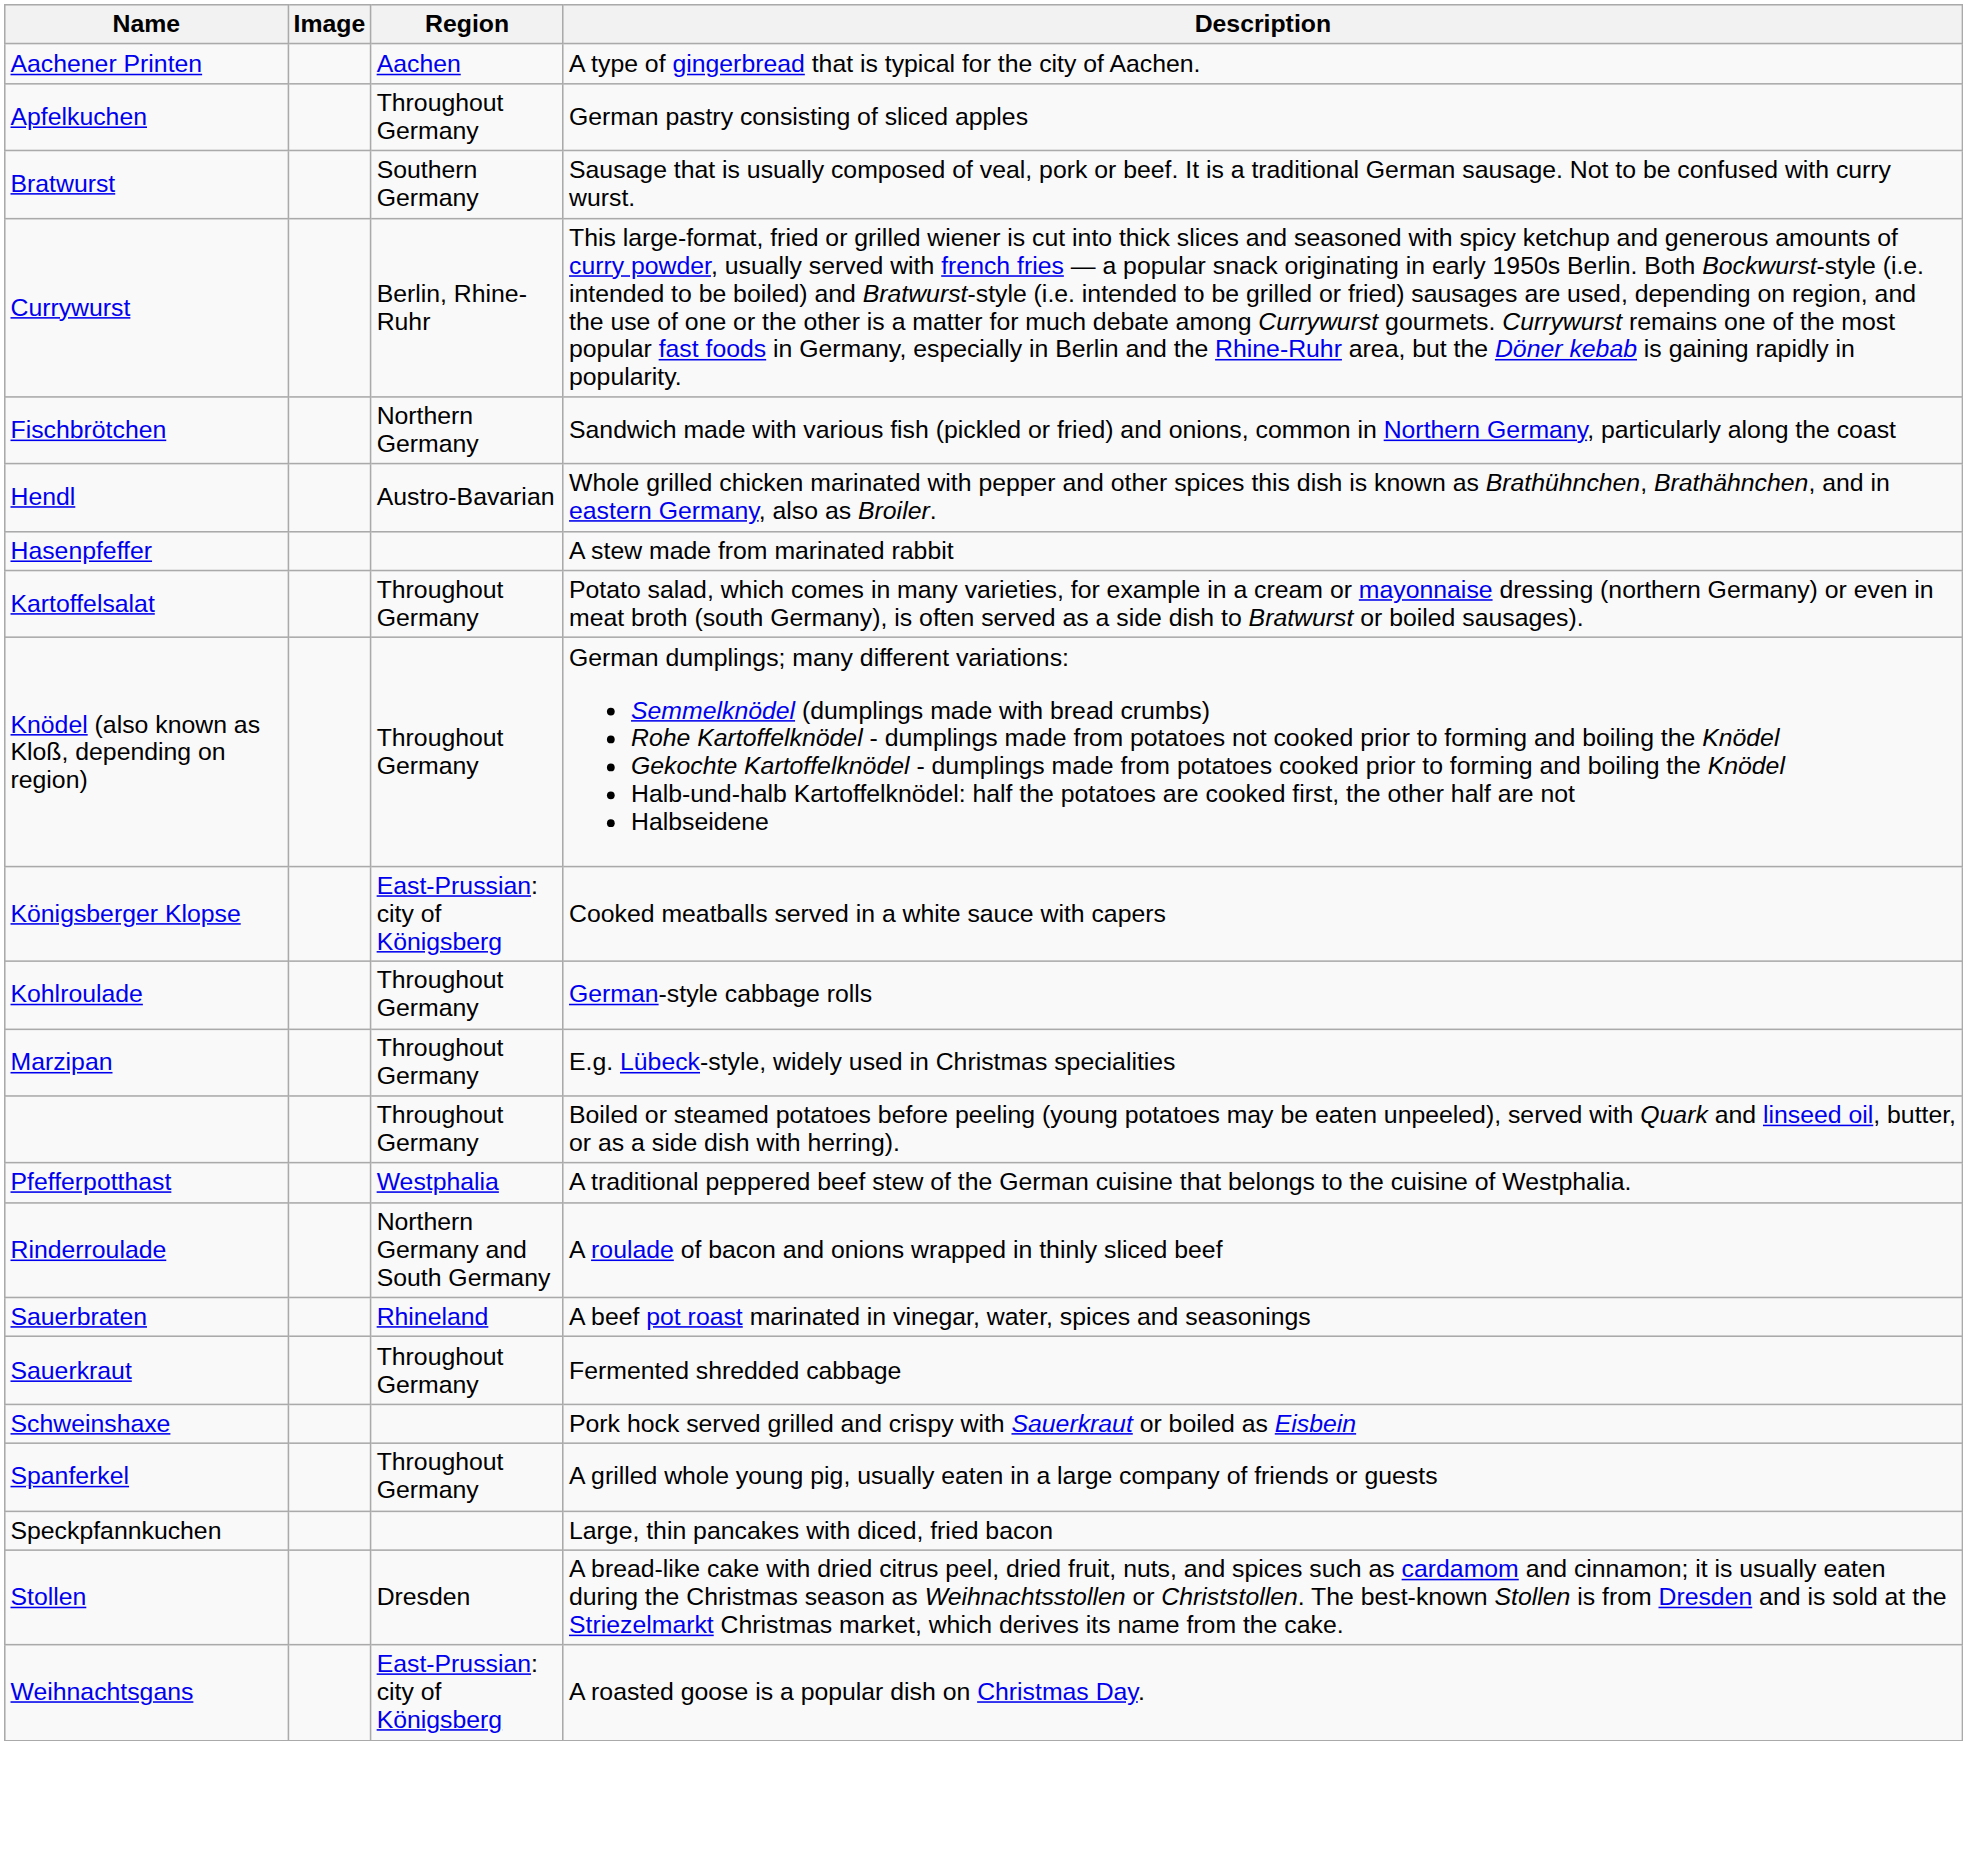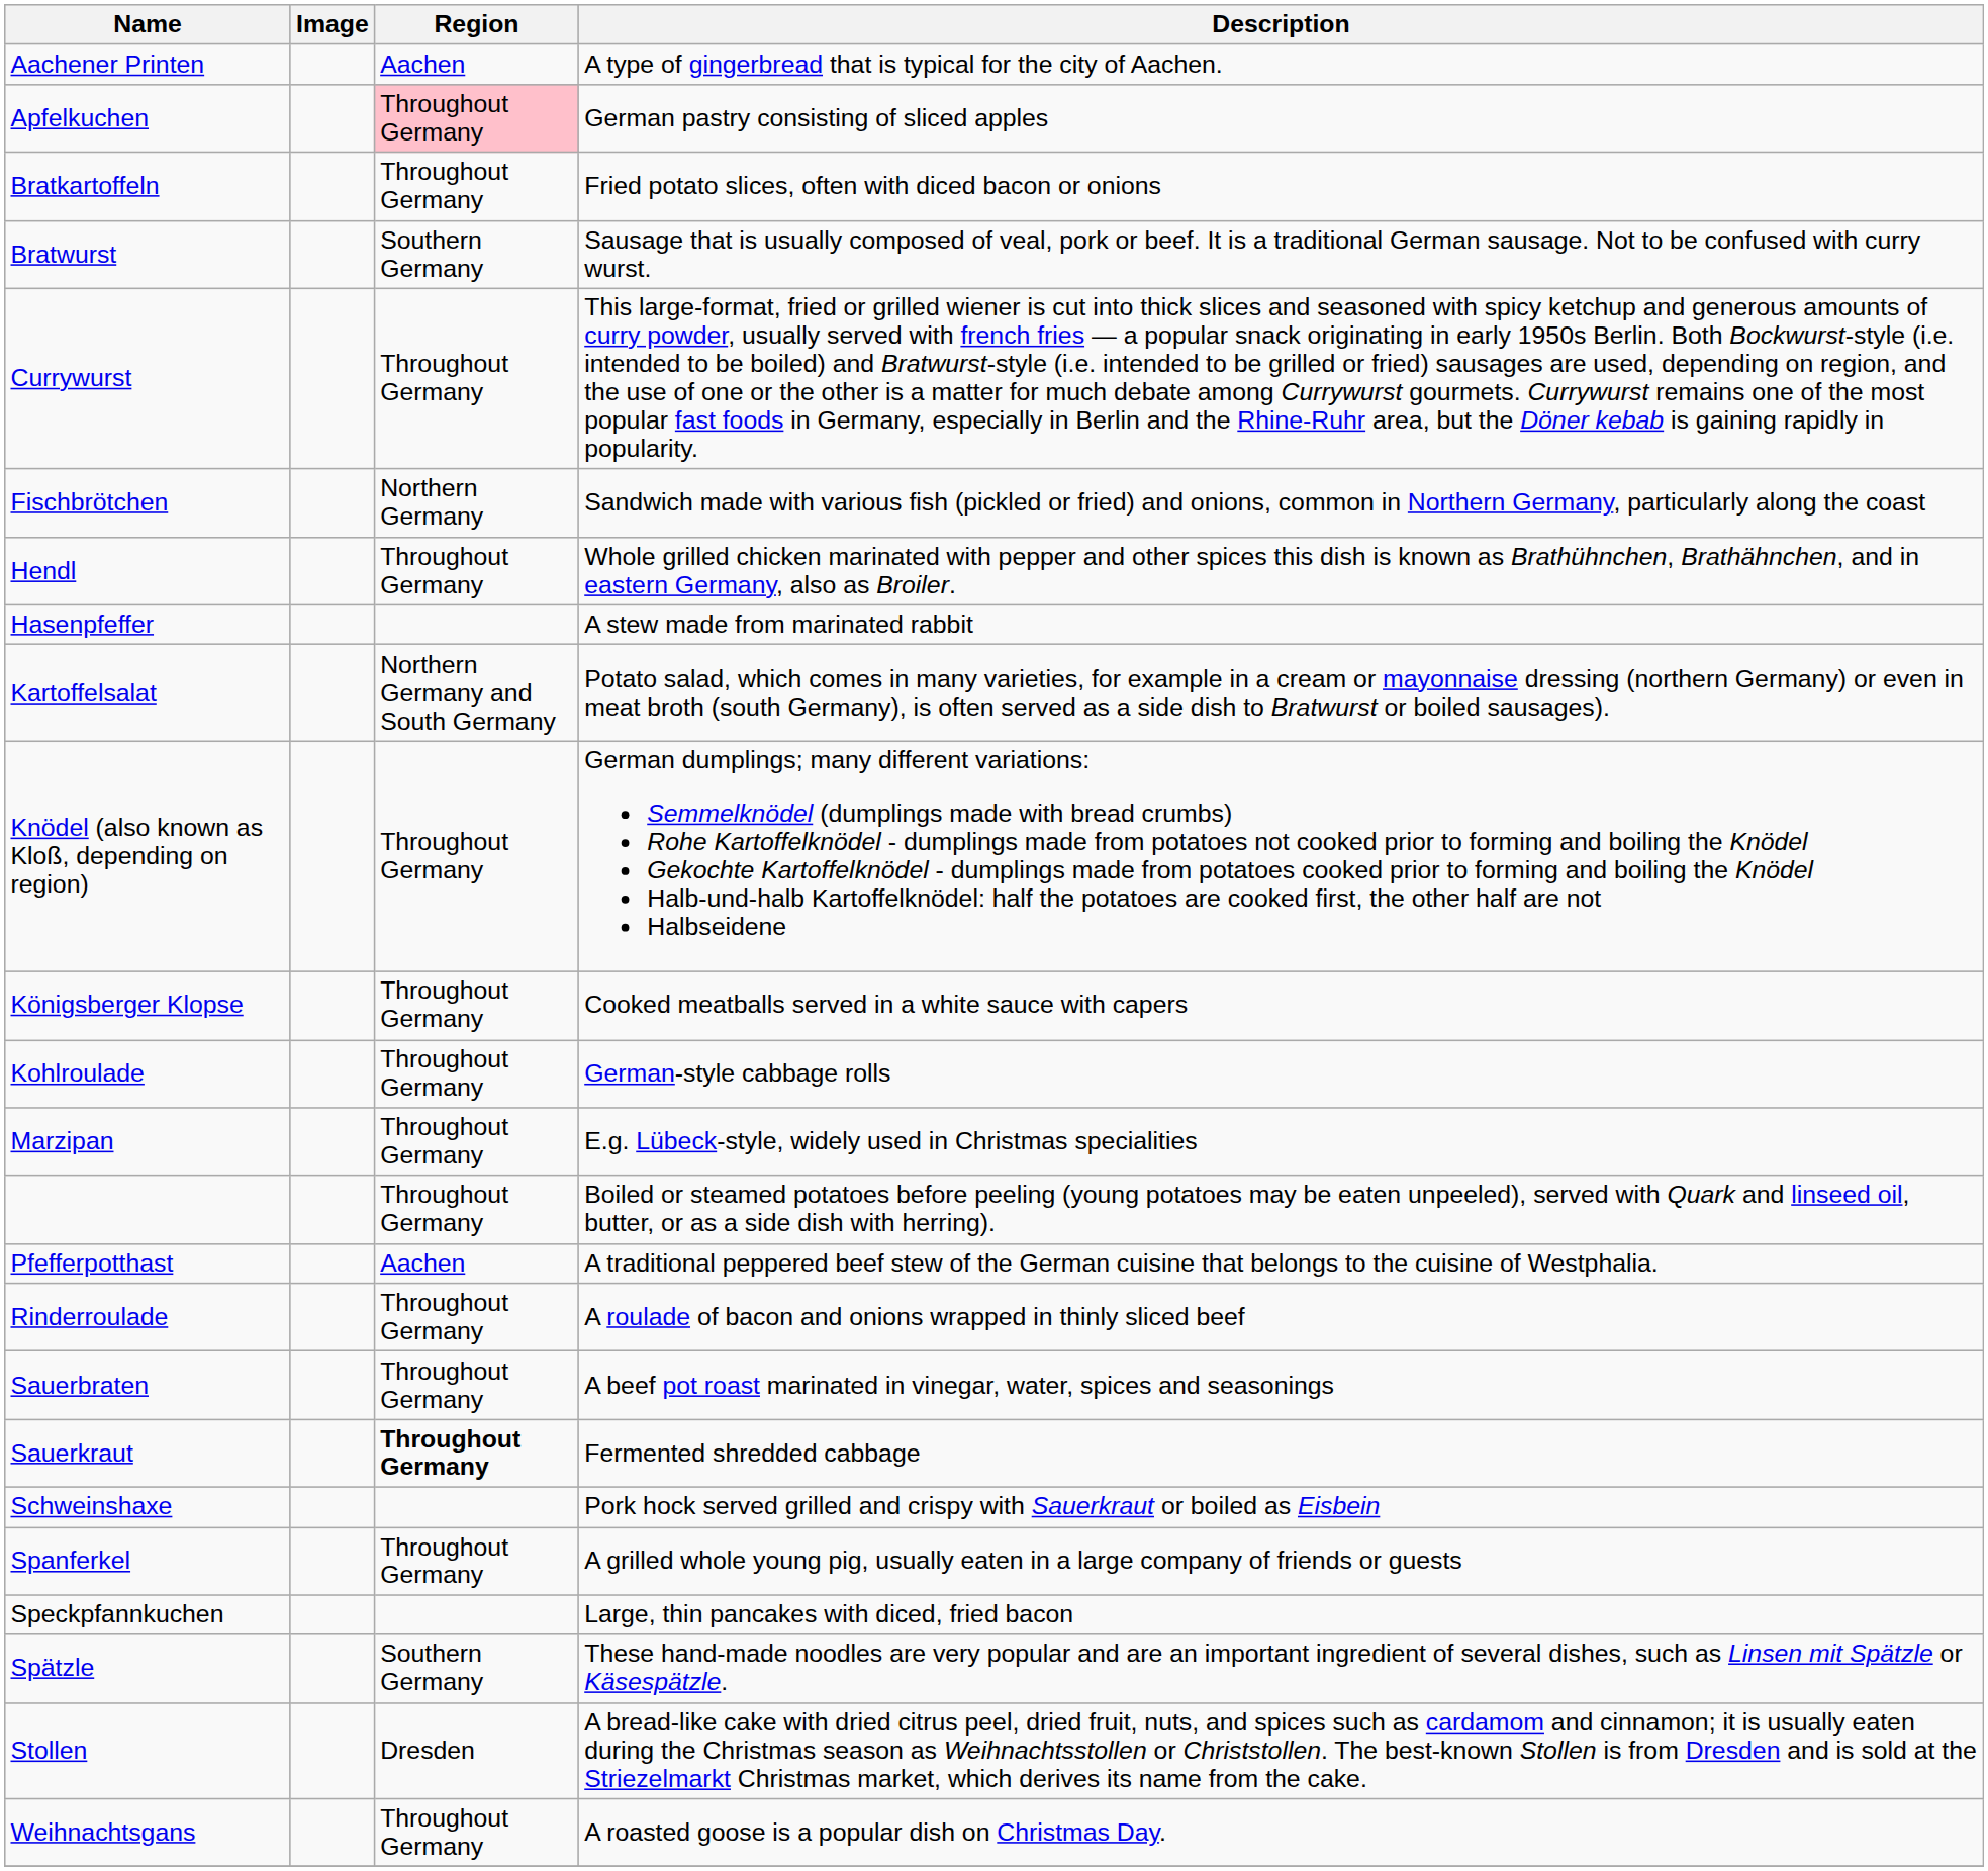Apfelkuchen | Region: no background -> pink background
+ row: Bratkartoffeln | Throughout Germany | Fried potato slices, often with diced bacon or onions
Currywurst | Region: Berlin, Rhine-Ruhr -> Throughout Germany
Hendl | Region: Austro-Bavarian -> Throughout Germany
Kartoffelsalat | Region: Throughout Germany -> Northern Germany and South Germany
Königsberger Klopse | Region: East-Prussian: city of Königsberg -> Throughout Germany
Pfefferpotthast | Region: Westphalia -> Aachen
Rinderroulade | Region: Northern Germany and South Germany -> Throughout Germany
Sauerbraten | Region: Rhineland -> Throughout Germany
Sauerkraut | Region: normal -> bold
+ row: Spätzle | Southern Germany | These hand-made noodles are very popular and are an important ingredient of several dishes, such as Linsen mit Spätzle or Käsespätzle.
Weihnachtsgans | Region: East-Prussian: city of Königsberg -> Throughout Germany
